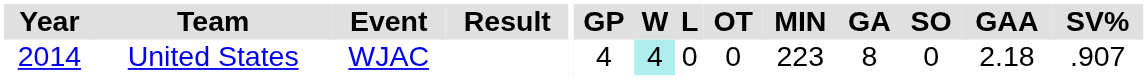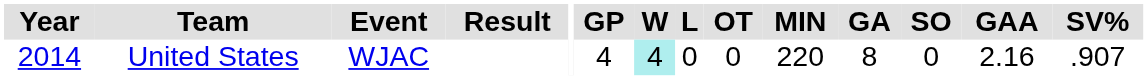United States | MIN: 223 -> 220
United States | GAA: 2.18 -> 2.16
